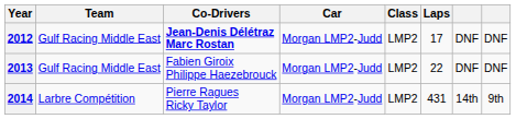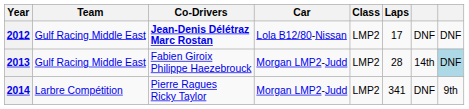2012 | Car: Morgan LMP2-Judd -> Lola B12/80-Nissan
2013 | Laps: 22 -> 28
2013 | column 7: DNF -> 14th
2013 | column 8: no background -> lightblue background
2014 | Laps: 431 -> 341
2014 | column 7: 14th -> DNF
